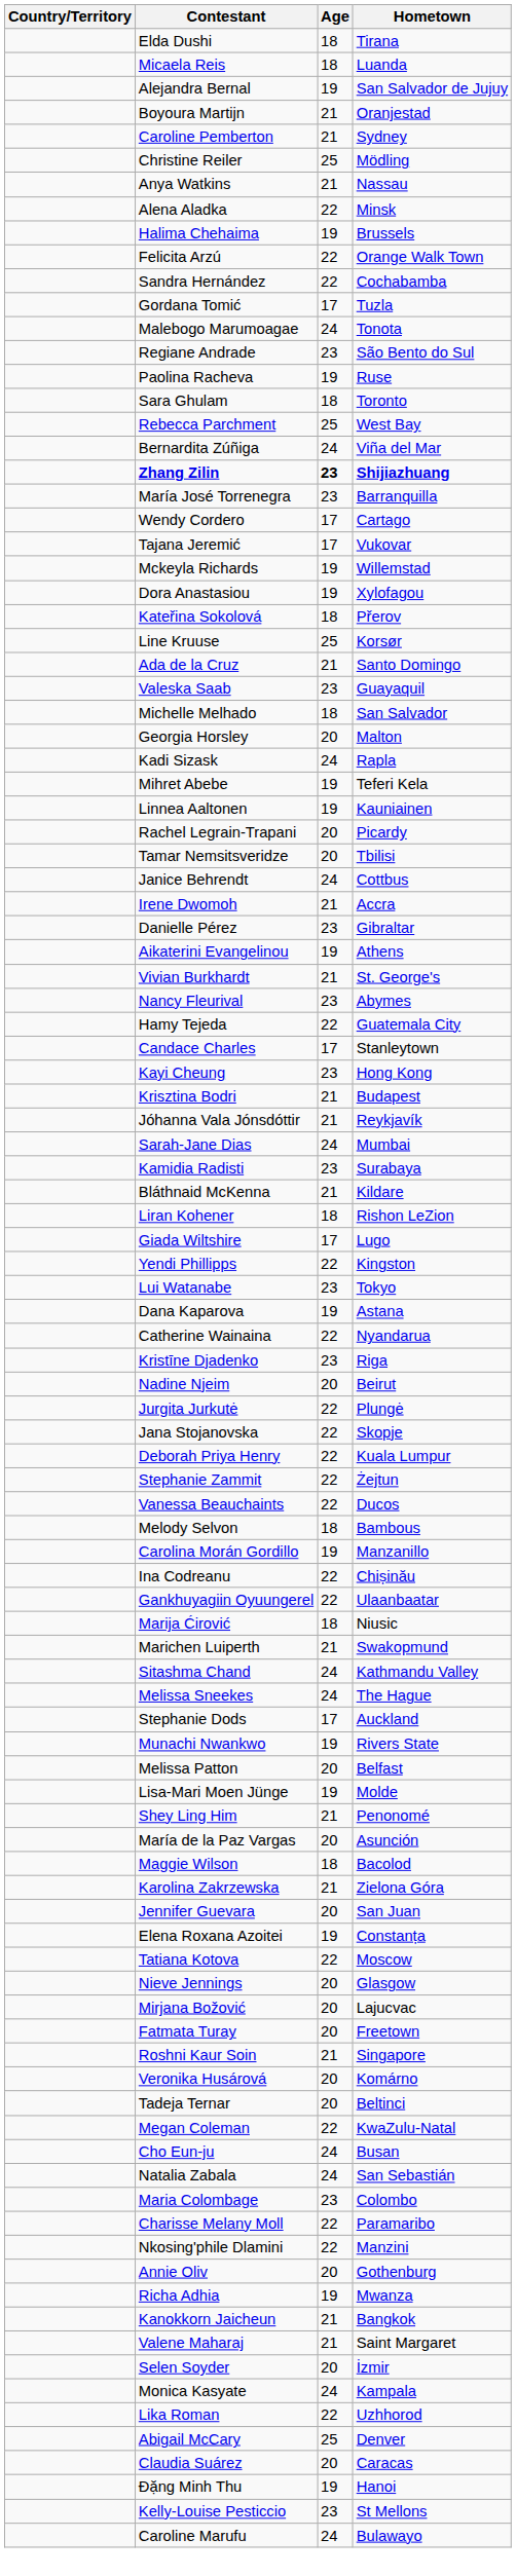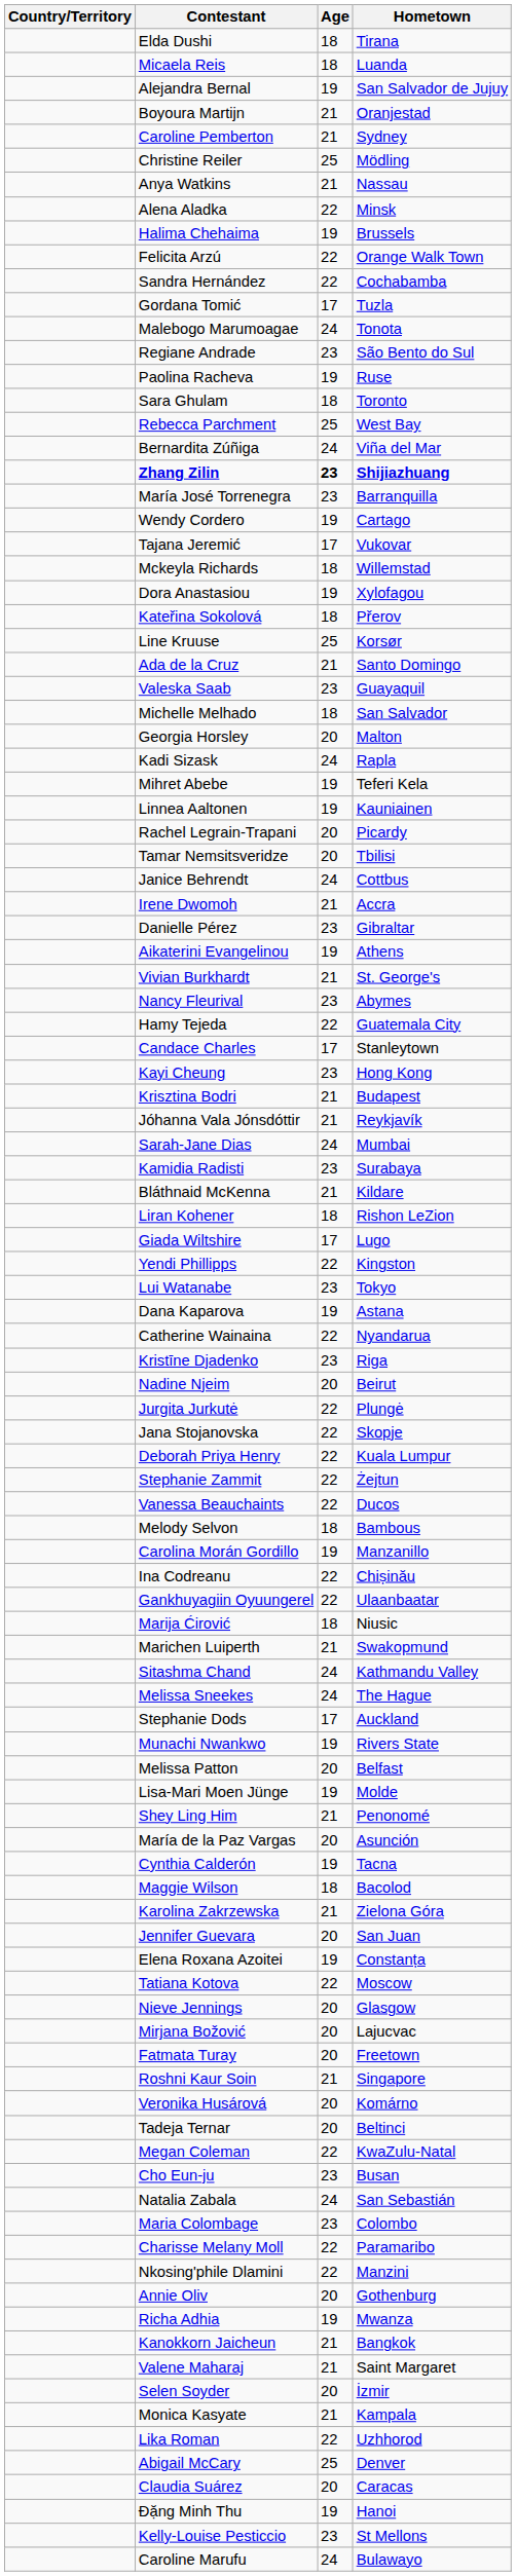Wendy Cordero | Age: 17 -> 19
Mckeyla Richards | Age: 19 -> 18
+ row: Cynthia Calderón | 19 | Tacna
Cho Eun-ju | Age: 24 -> 23
Monica Kasyate | Age: 24 -> 21
